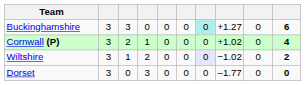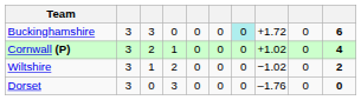Buckinghamshire | column 8: +1.27 -> +1.72
Wiltshire | column 7: lavender background -> no background
Dorset | column 8: –1.77 -> –1.76
